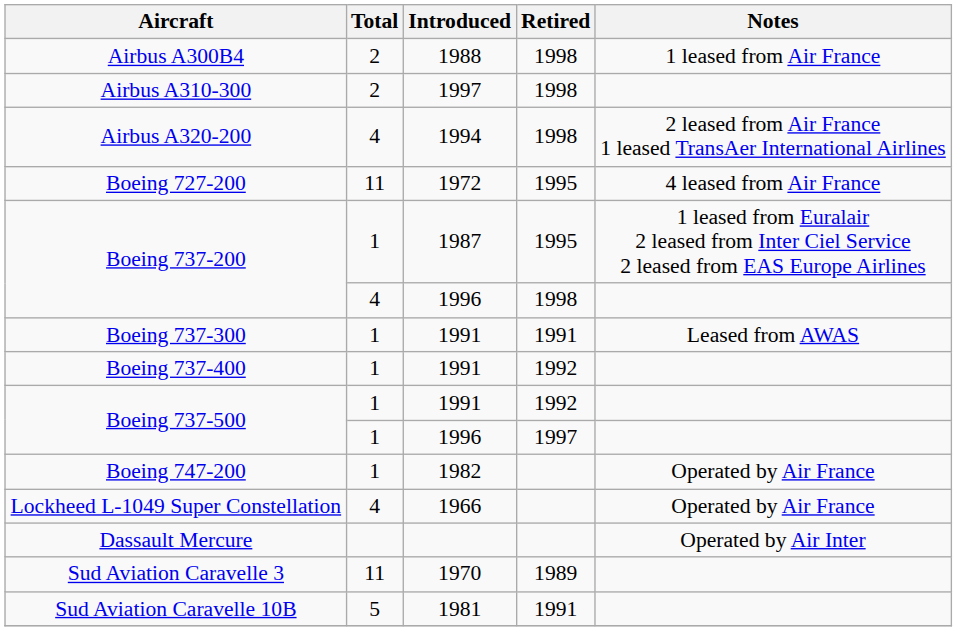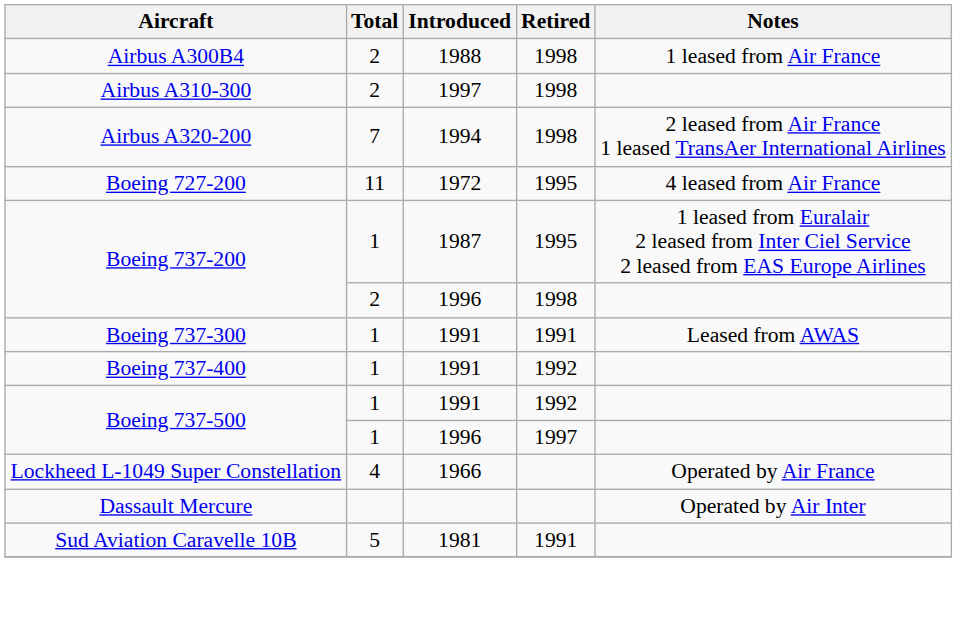Airbus A320-200 | Total: 4 -> 7
Boeing 737-200 / 1996 | Total: 4 -> 2
- row: Boeing 747-200 | 1 | 1982 | Operated by Air France
- row: Sud Aviation Caravelle 3 | 11 | 1970 | 1989
